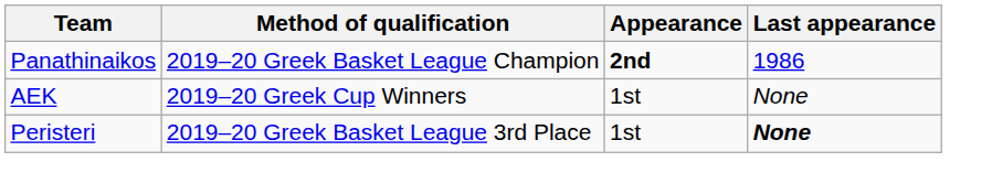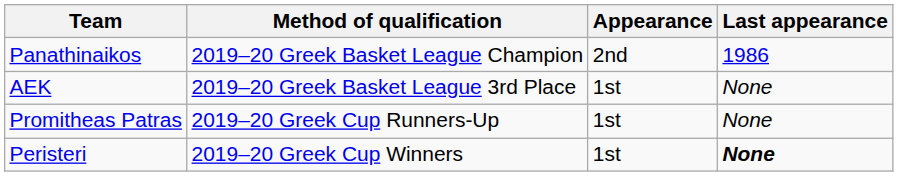Panathinaikos | Appearance: bold -> normal
AEK | Method of qualification: 2019–20 Greek Cup Winners -> 2019–20 Greek Basket League 3rd Place
+ row: Promitheas Patras | 2019–20 Greek Cup Runners-Up | 1st | None
Peristeri | Method of qualification: 2019–20 Greek Basket League 3rd Place -> 2019–20 Greek Cup Winners
